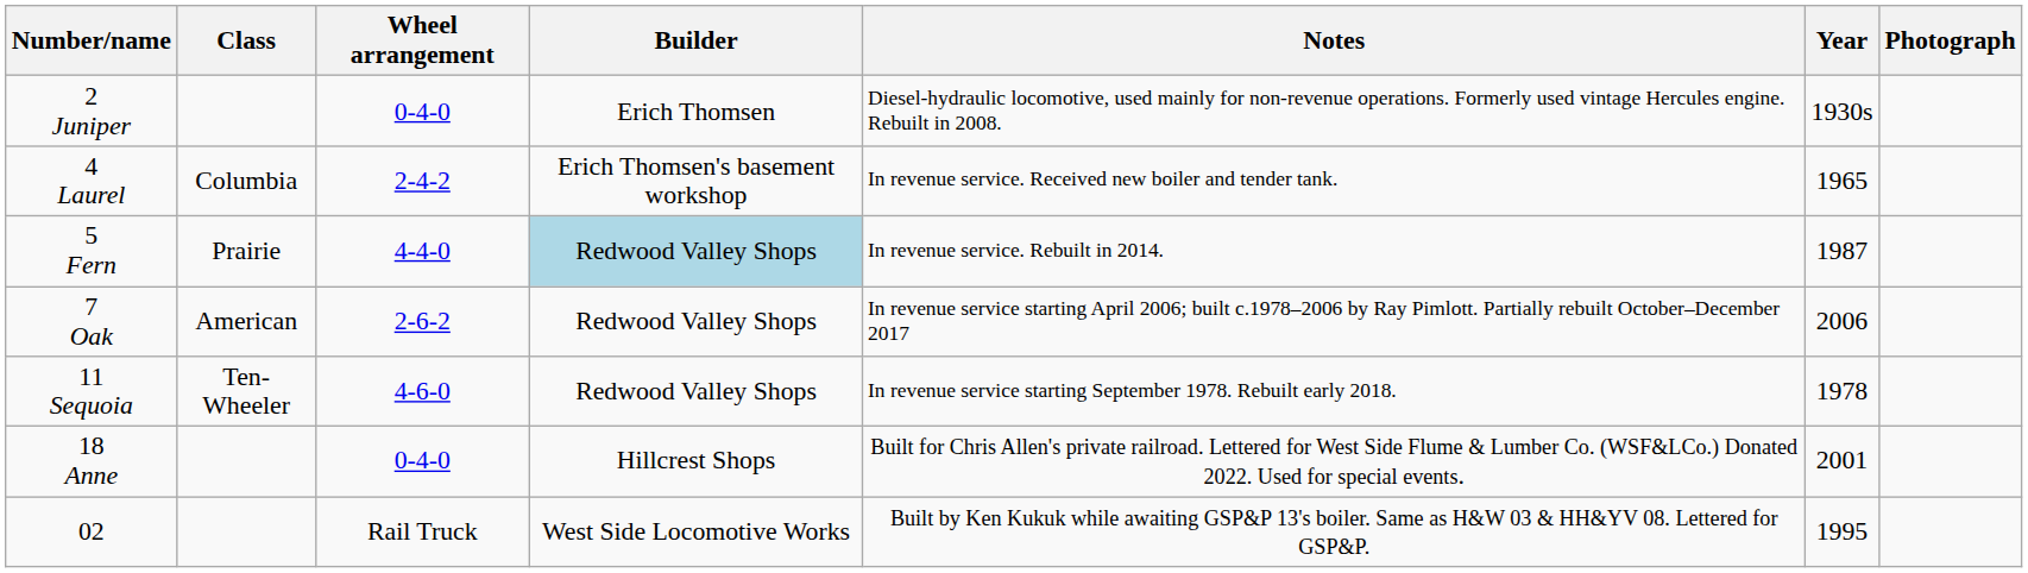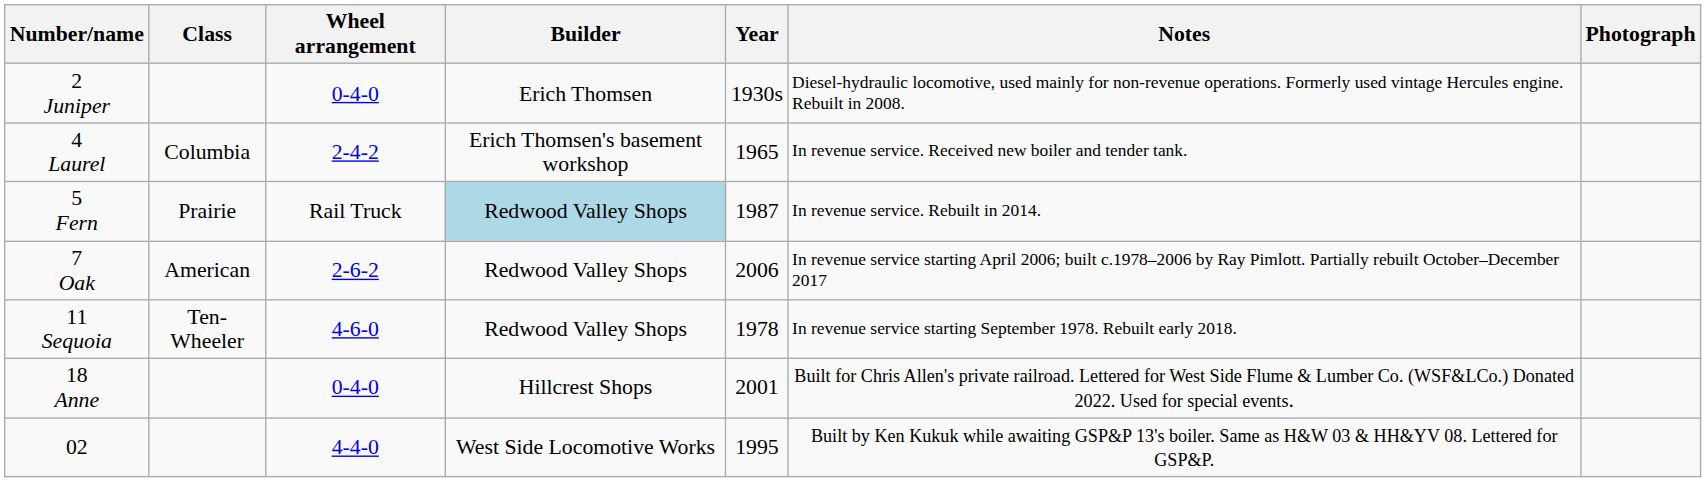columns swapped: Year <-> Notes
5 Fern | Wheel arrangement: 4-4-0 -> Rail Truck
02 | Wheel arrangement: Rail Truck -> 4-4-0
